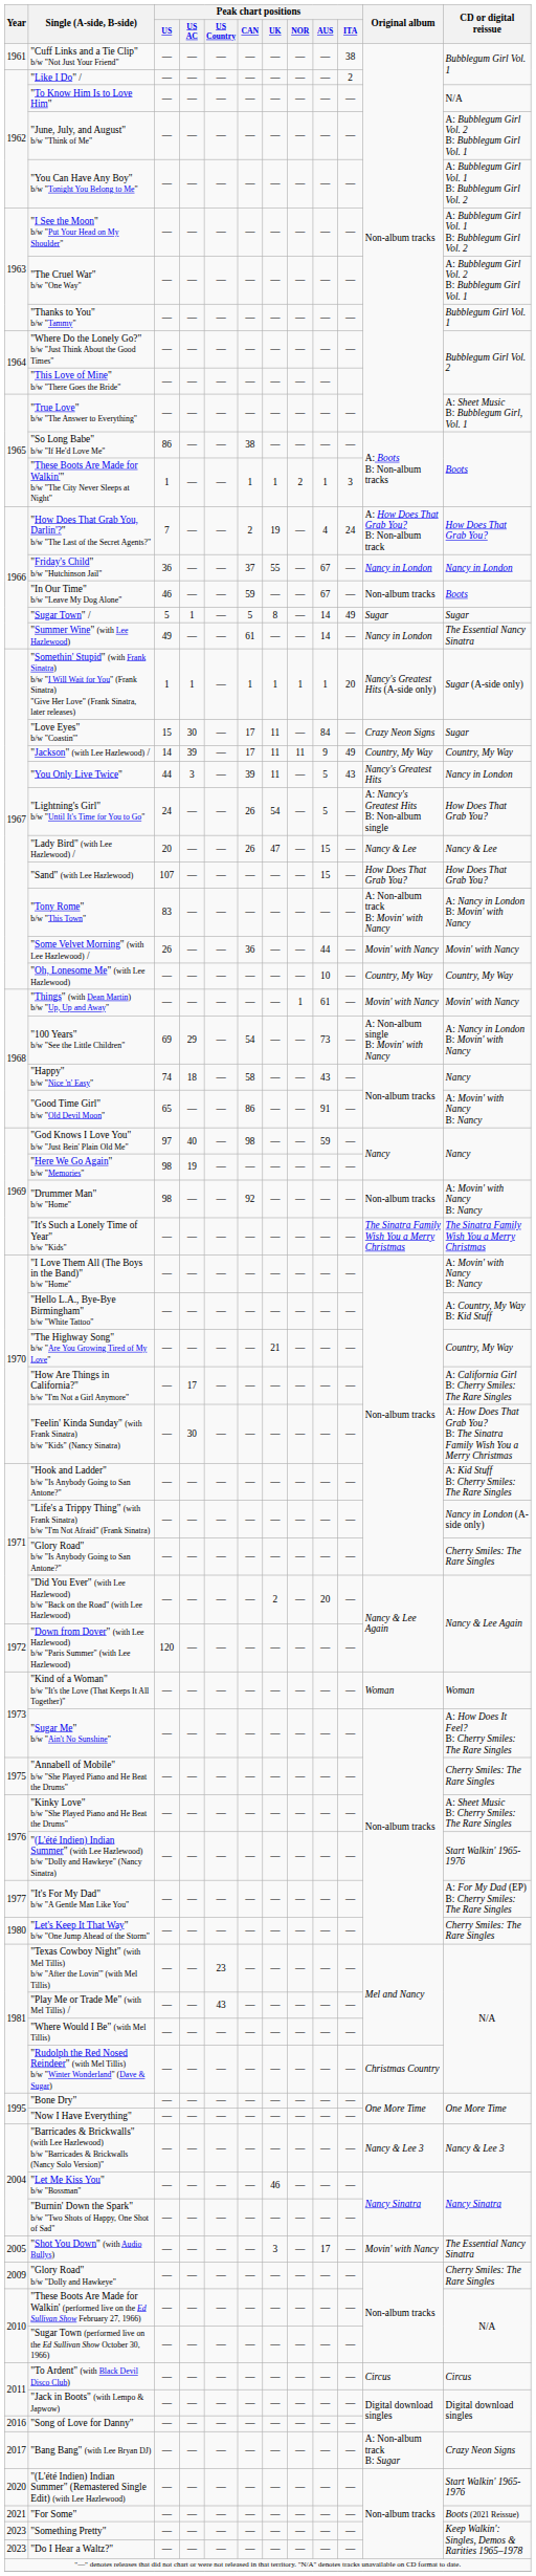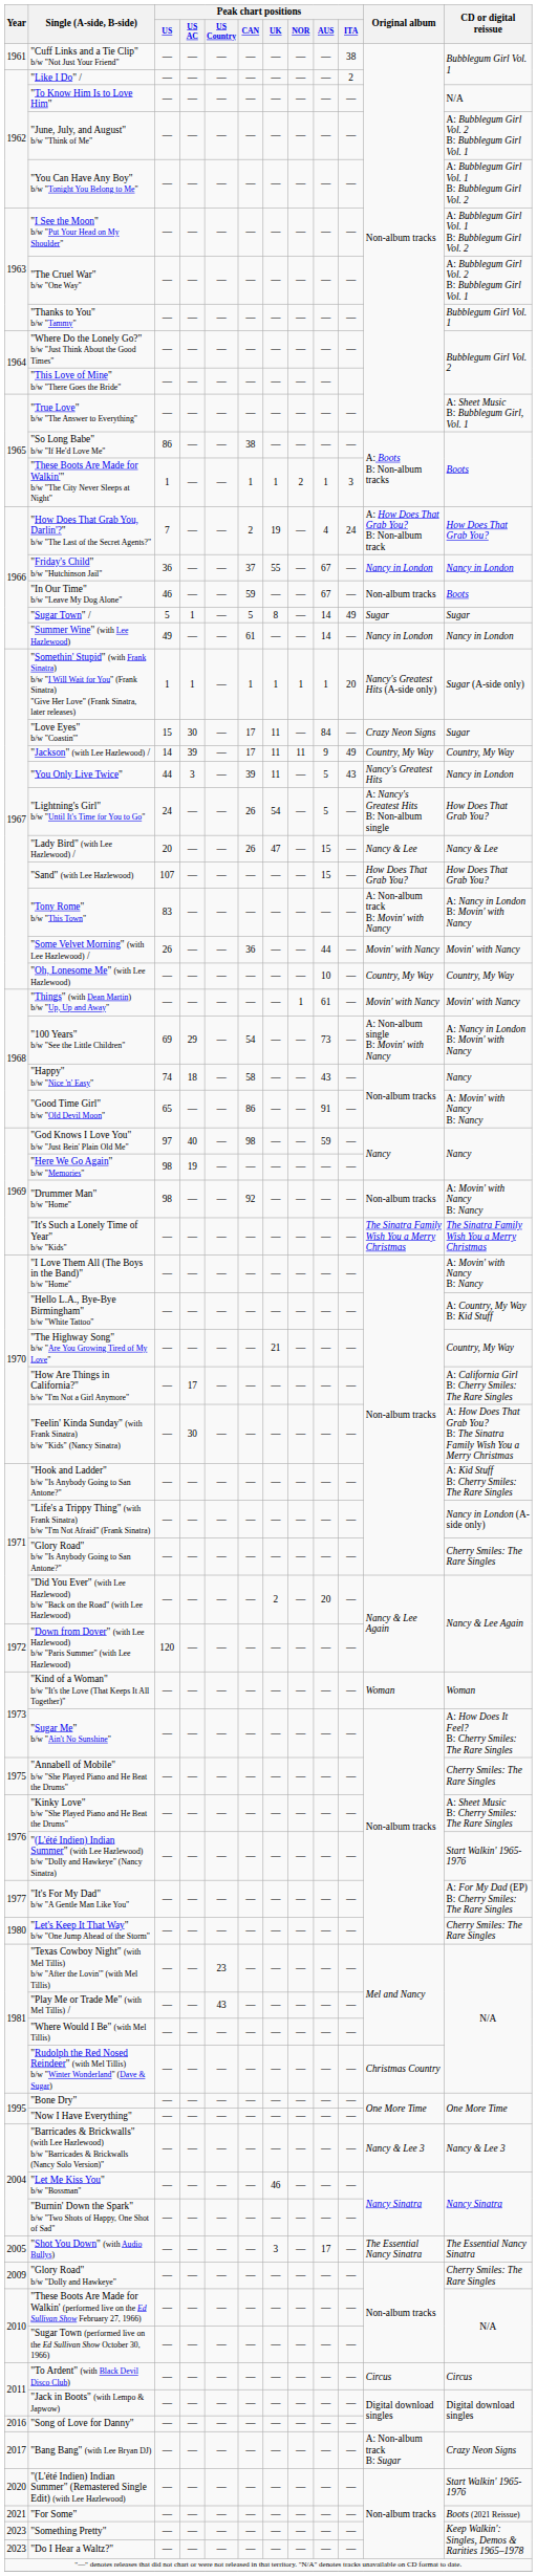"Summer Wine" (with Lee Hazlewood) | CD or digital reissue: The Essential Nancy Sinatra -> Nancy in London
"Shot You Down" (with Audio Bullys) | Original album: Movin' with Nancy -> The Essential Nancy Sinatra
